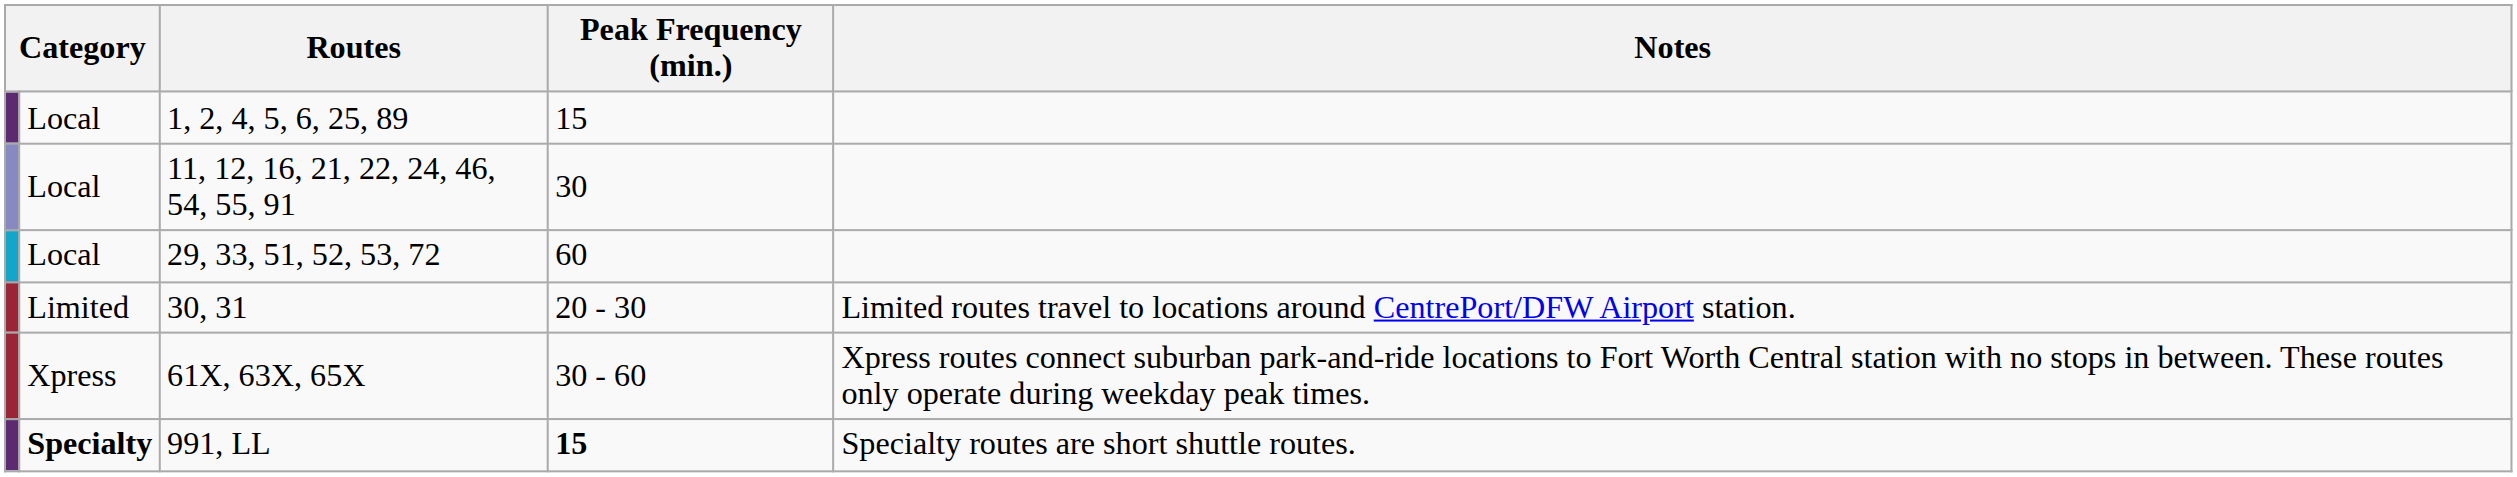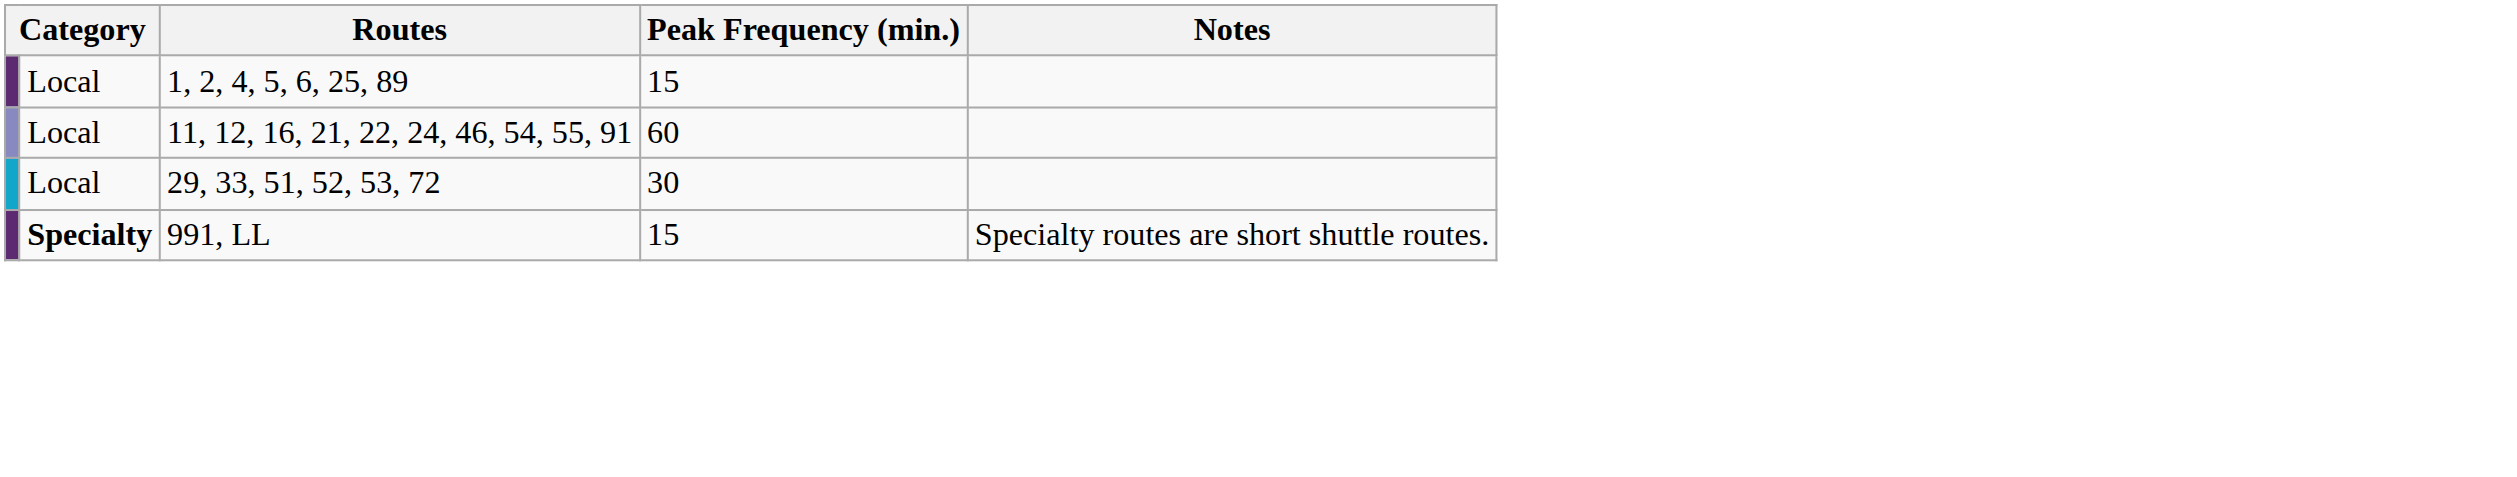11, 12, 16, 21, 22, 24, 46, 54, 55, 91 | Peak Frequency (min.): 30 -> 60
29, 33, 51, 52, 53, 72 | Peak Frequency (min.): 60 -> 30
- row: Limited | 30, 31 | 20 - 30 | Limited routes travel to locations around CentrePort/DFW Airport station.
- row: Xpress | 61X, 63X, 65X | 30 - 60 | Xpress routes connect suburban park-and-ride locations to Fort Worth Central station with no stops in between. These routes only operate during weekday peak times.
991, LL | Peak Frequency (min.): bold -> normal
